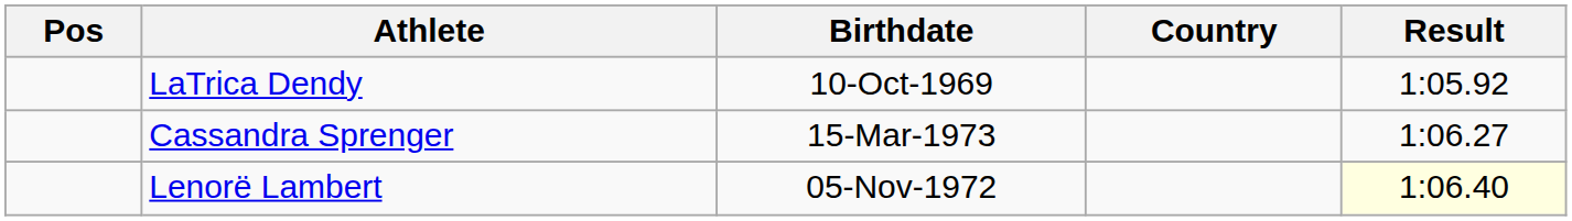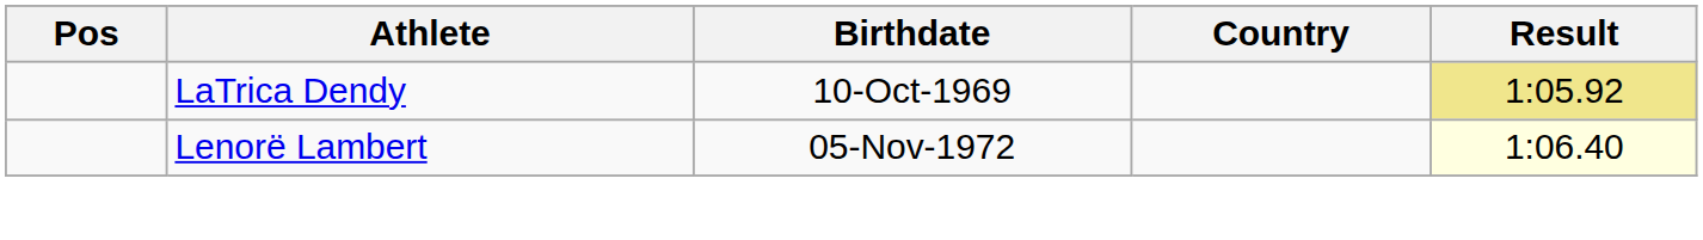LaTrica Dendy | Result: no background -> khaki background
- row: Cassandra Sprenger | 15-Mar-1973 | 1:06.27
